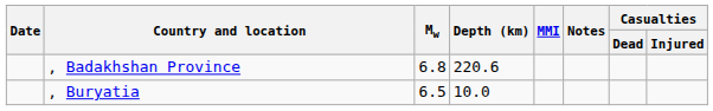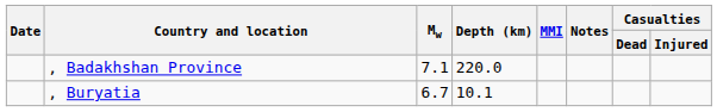, Badakhshan Province | Mw: 6.8 -> 7.1
, Badakhshan Province | Depth (km): 220.6 -> 220.0
, Buryatia | Mw: 6.5 -> 6.7
, Buryatia | Depth (km): 10.0 -> 10.1
